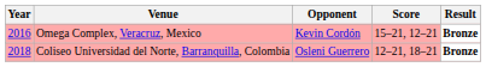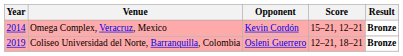Omega Complex, Veracruz, Mexico | Year: 2016 -> 2014
Coliseo Universidad del Norte, Barranquilla, Colombia | Year: 2018 -> 2019
